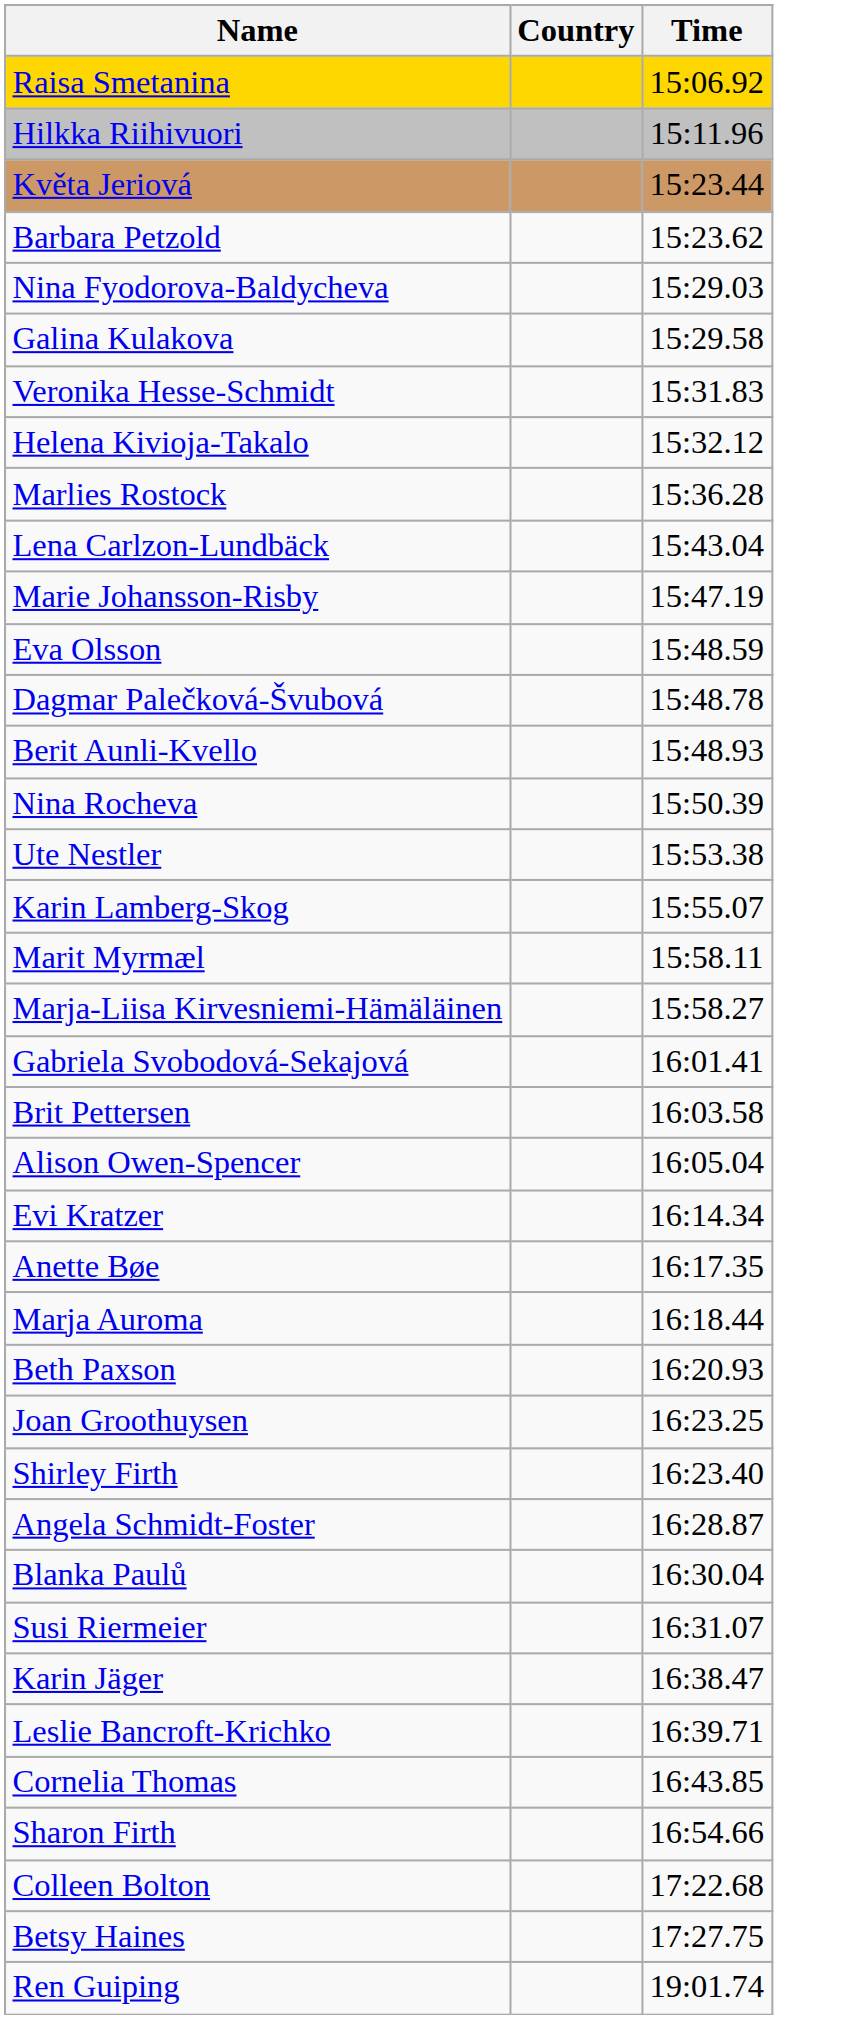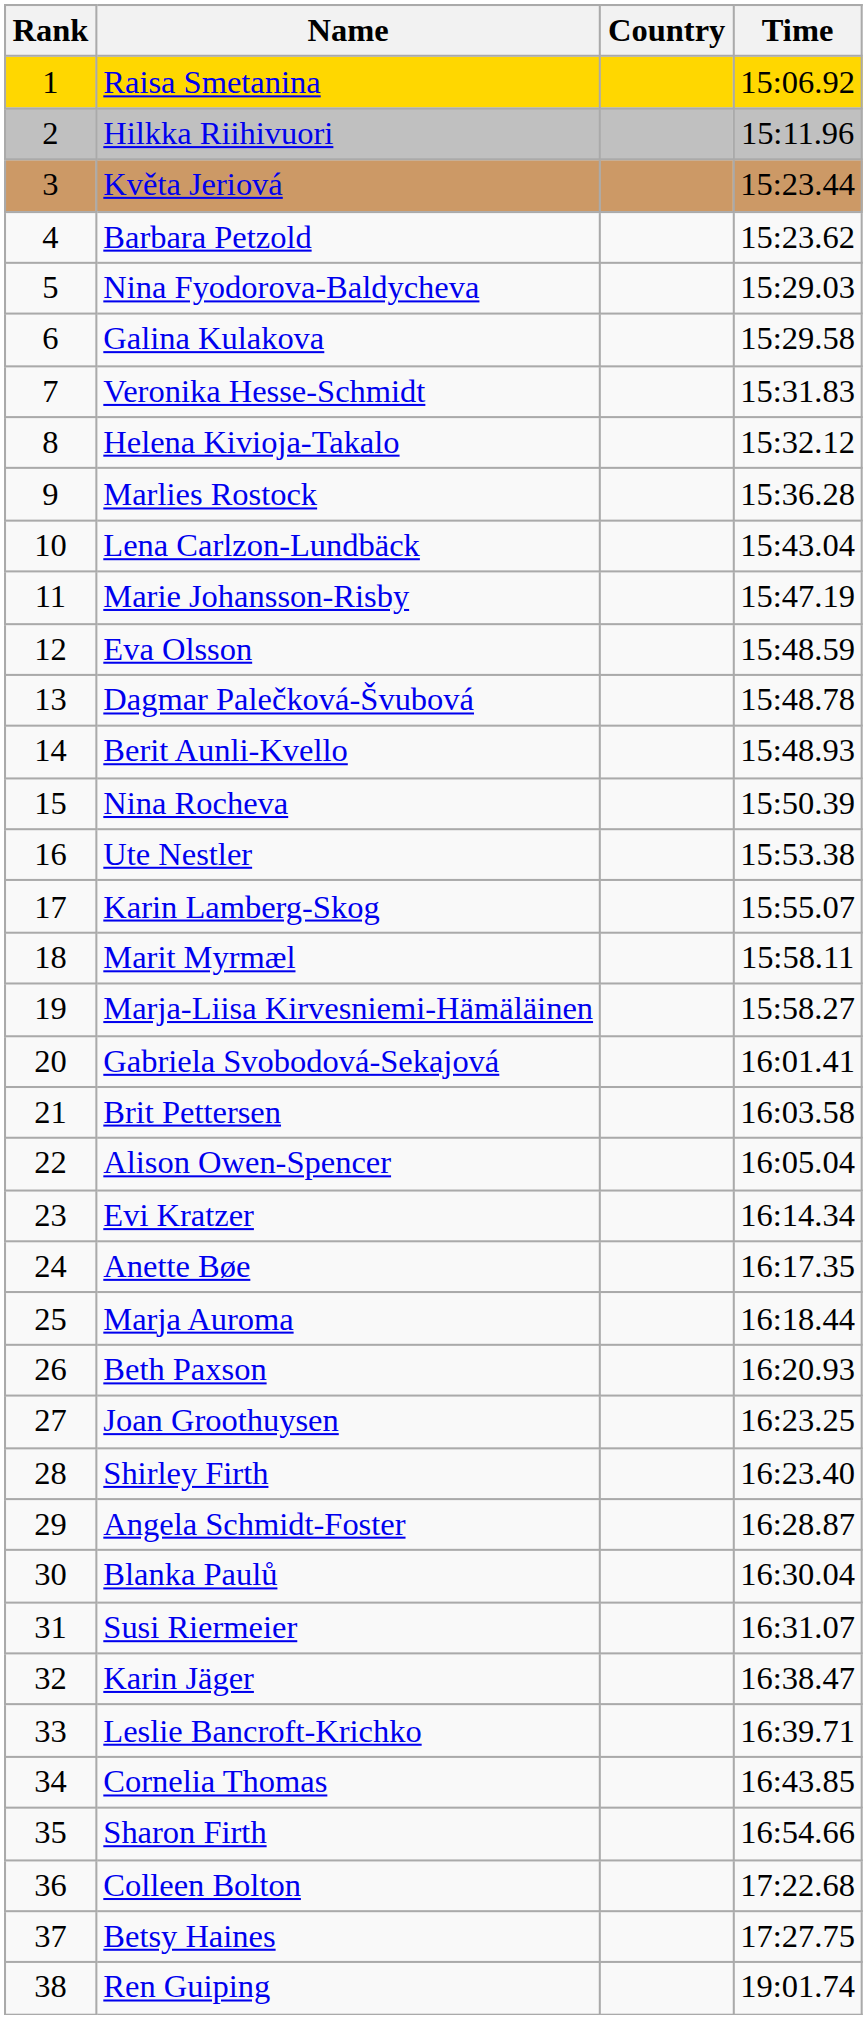+ column: Rank | 1 | 2 | 3 | 4 | 5 | 6 | 7 | 8 | 9 | 10 | 11 | 12 | 13 | 14 | 15 | 16 | 17 | 18 | 19 | 20 | 21 | 22 | 23 | 24 | 25 | 26 | 27 | 28 | 29 | 30 | 31 | 32 | 33 | 34 | 35 | 36 | 37 | 38
